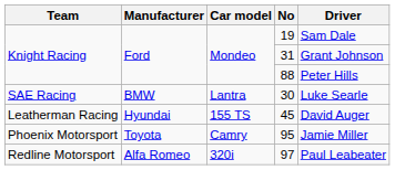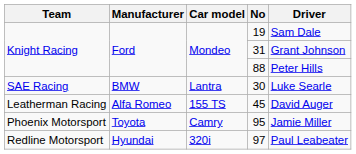45 | Manufacturer: Hyundai -> Alfa Romeo
97 | Manufacturer: Alfa Romeo -> Hyundai
